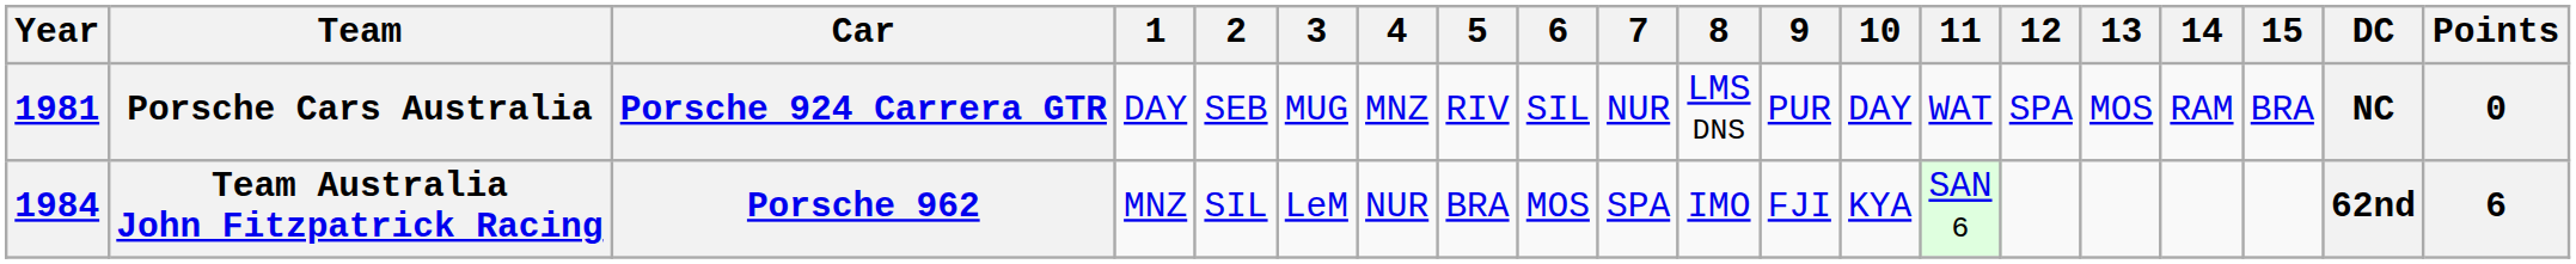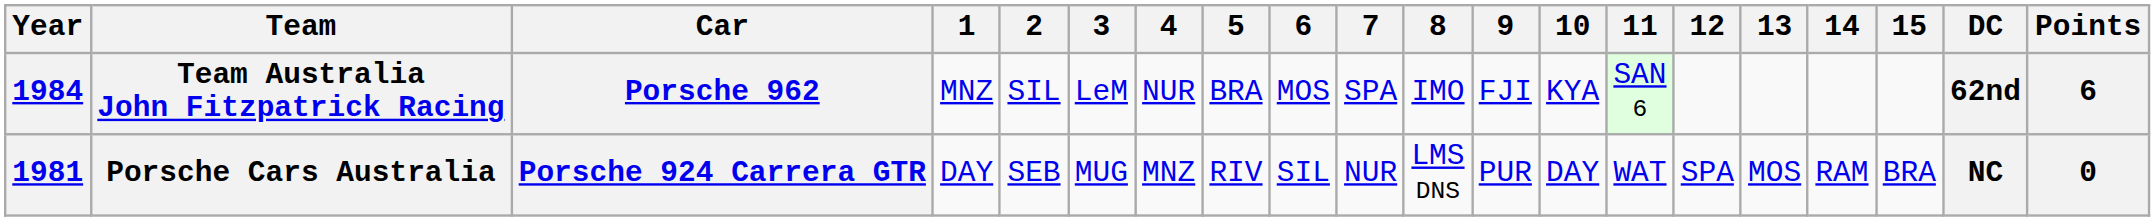rows swapped: Porsche Cars Australia <-> Team Australia John Fitzpatrick Racing
